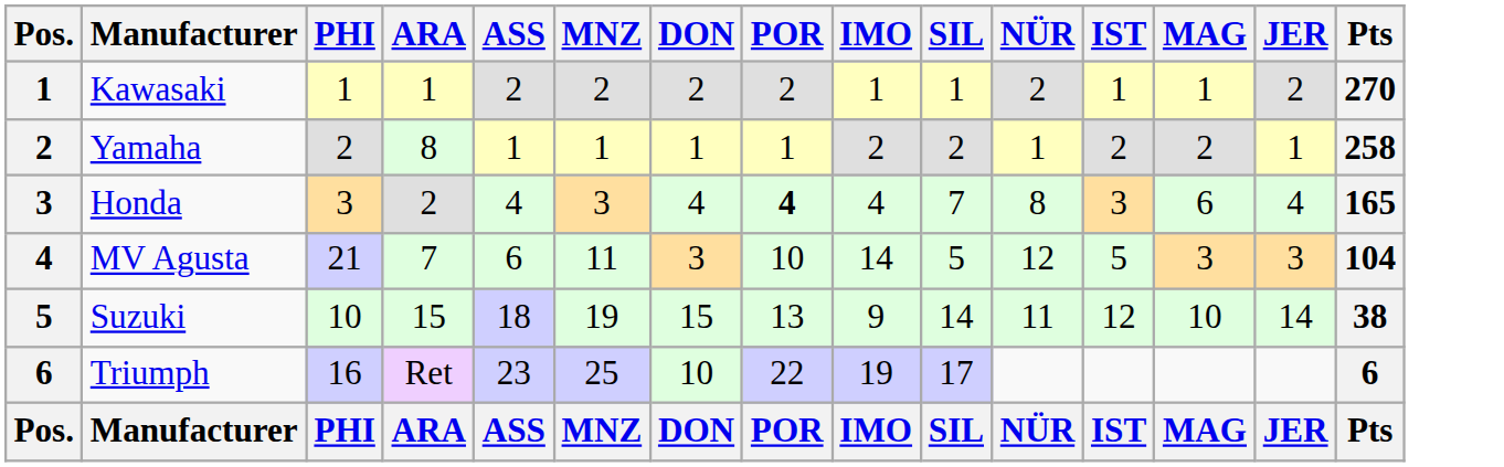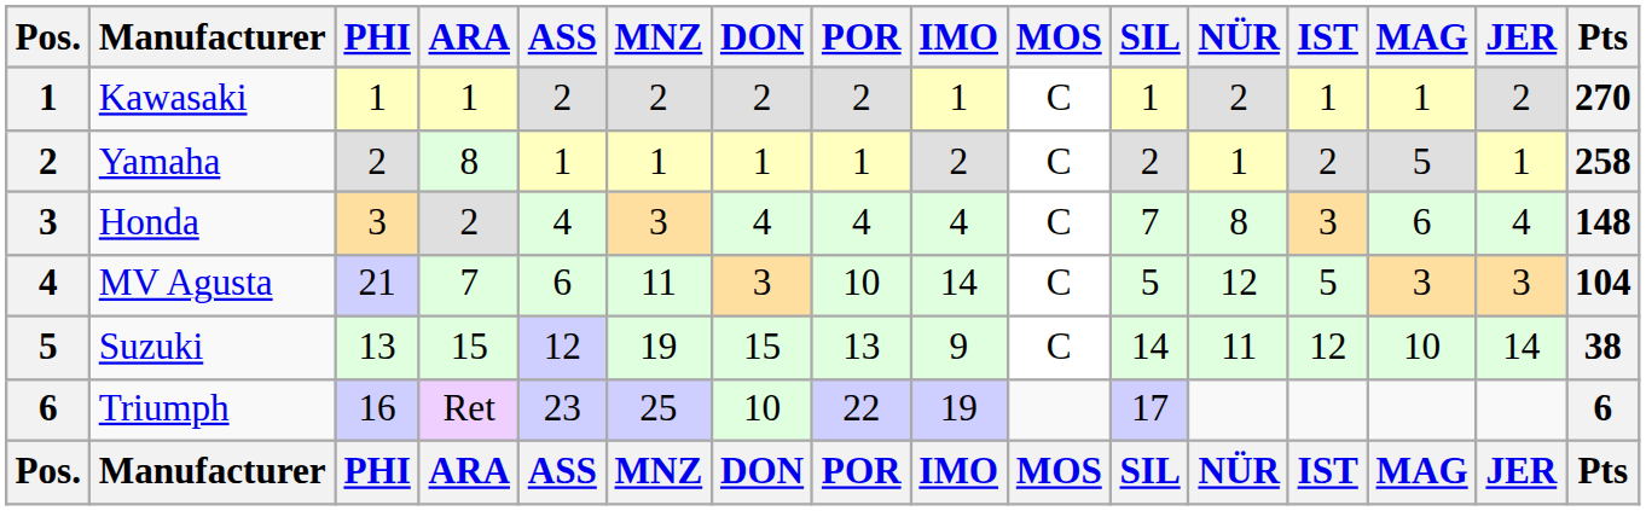+ column: MOS | C | C | C | C | C | MOS
Yamaha | MAG: 2 -> 5
Honda | POR: bold -> normal
Honda | Pts: 165 -> 148
Suzuki | PHI: 10 -> 13
Suzuki | ASS: 18 -> 12
